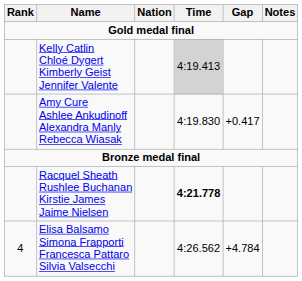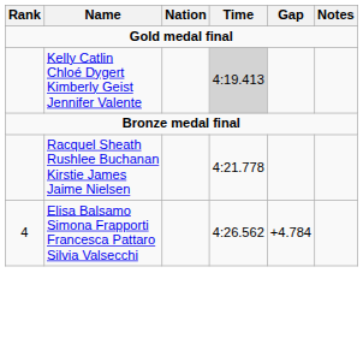- row: Amy Cure Ashlee Ankudinoff Alexandra Manly Rebecca Wiasak | 4:19.830 | +0.417
Racquel Sheath Rushlee Buchanan Kirstie James Jaime Nielsen | Time: bold -> normal
